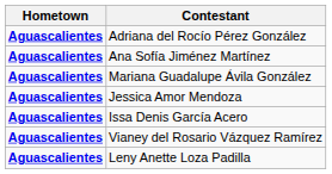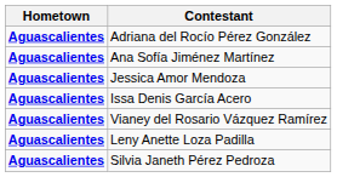- row: Aguascalientes | Mariana Guadalupe Ávila González
+ row: Aguascalientes | Silvia Janeth Pérez Pedroza
